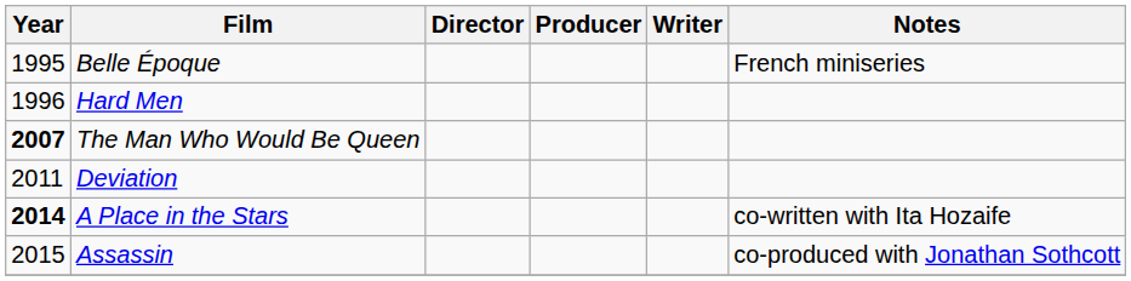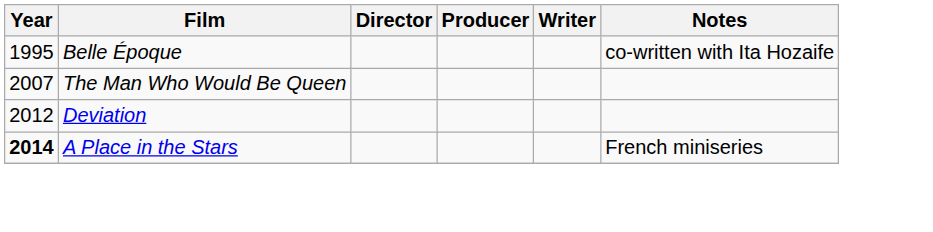Belle Époque | Notes: French miniseries -> co-written with Ita Hozaife
- row: 1996 | Hard Men
The Man Who Would Be Queen | Year: bold -> normal
Deviation | Year: 2011 -> 2012
A Place in the Stars | Notes: co-written with Ita Hozaife -> French miniseries
- row: 2015 | Assassin | co-produced with Jonathan Sothcott
